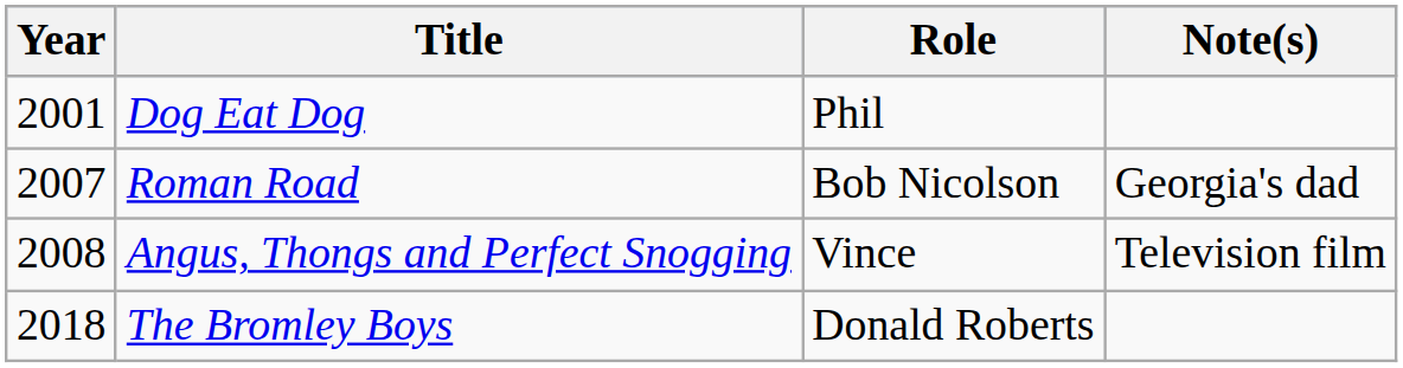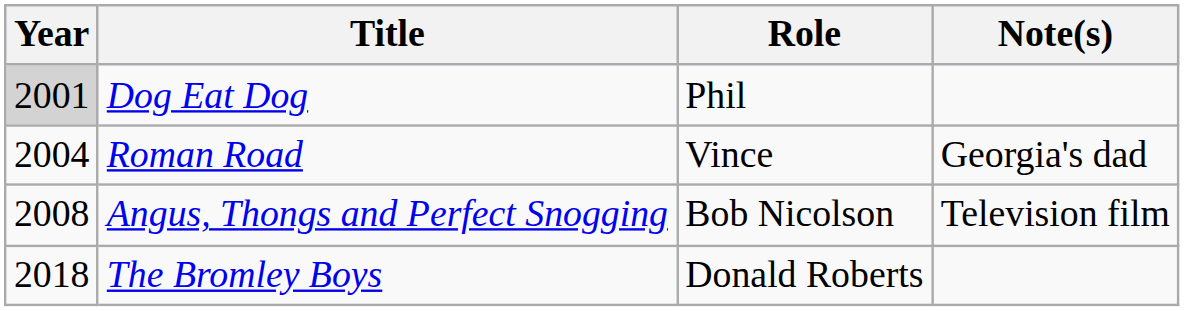Dog Eat Dog | Year: no background -> lightgrey background
Roman Road | Year: 2007 -> 2004
Roman Road | Role: Bob Nicolson -> Vince
Angus, Thongs and Perfect Snogging | Role: Vince -> Bob Nicolson
